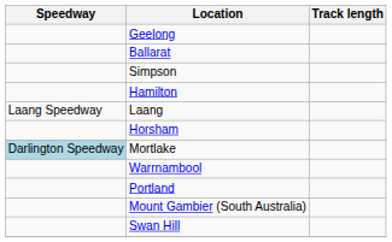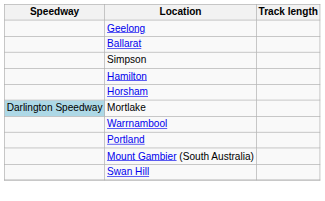- row: Laang Speedway | Laang
